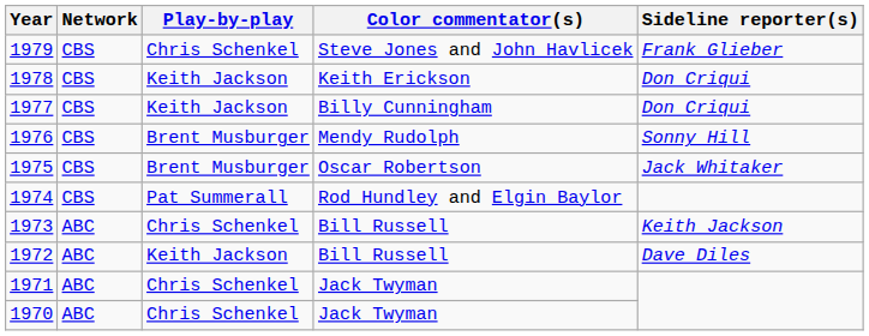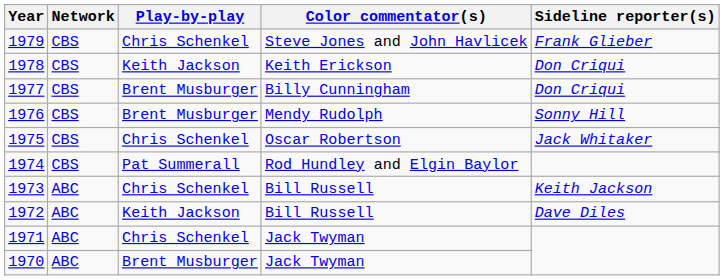1977 | Play-by-play: Keith Jackson -> Brent Musburger
1975 | Play-by-play: Brent Musburger -> Chris Schenkel
1970 | Play-by-play: Chris Schenkel -> Brent Musburger
